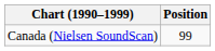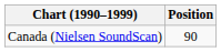Canada (Nielsen SoundScan) | Position: 99 -> 90
